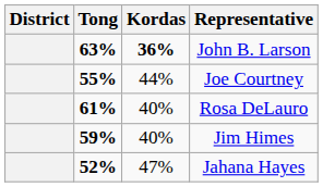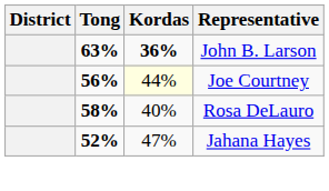Joe Courtney | Tong: 55% -> 56%
Joe Courtney | Kordas: no background -> lightyellow background
Rosa DeLauro | Tong: 61% -> 58%
- row: 59% | 40% | Jim Himes
